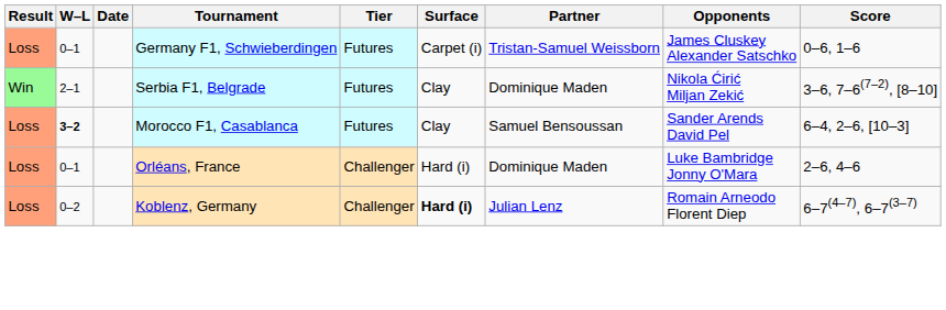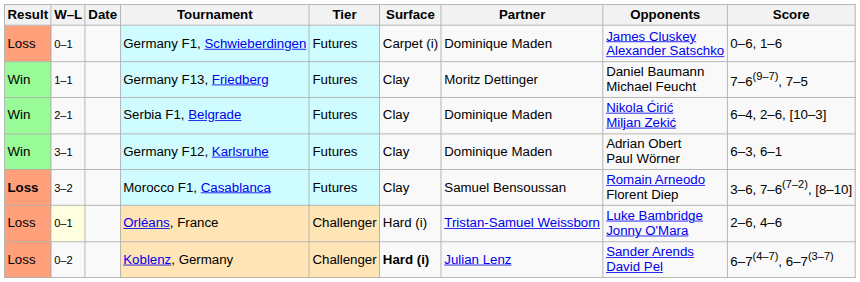Germany F1, Schwieberdingen | Partner: Tristan-Samuel Weissborn -> Dominique Maden
+ row: Win | 1–1 | Germany F13, Friedberg | Futures | Clay | Moritz Dettinger | Daniel Baumann Michael Feucht | 7–6(9–7), 7–5
Serbia F1, Belgrade | Score: 3–6, 7–6(7–2), [8–10] -> 6–4, 2–6, [10–3]
+ row: Win | 3–1 | Germany F12, Karlsruhe | Futures | Clay | Dominique Maden | Adrian Obert Paul Wörner | 6–3, 6–1
Morocco F1, Casablanca | Result: normal -> bold
Morocco F1, Casablanca | W–L: bold -> normal
Morocco F1, Casablanca | Opponents: Sander Arends David Pel -> Romain Arneodo Florent Diep
Morocco F1, Casablanca | Score: 6–4, 2–6, [10–3] -> 3–6, 7–6(7–2), [8–10]
Orléans, France | W–L: no background -> lightyellow background
Orléans, France | Partner: Dominique Maden -> Tristan-Samuel Weissborn
Koblenz, Germany | Opponents: Romain Arneodo Florent Diep -> Sander Arends David Pel
